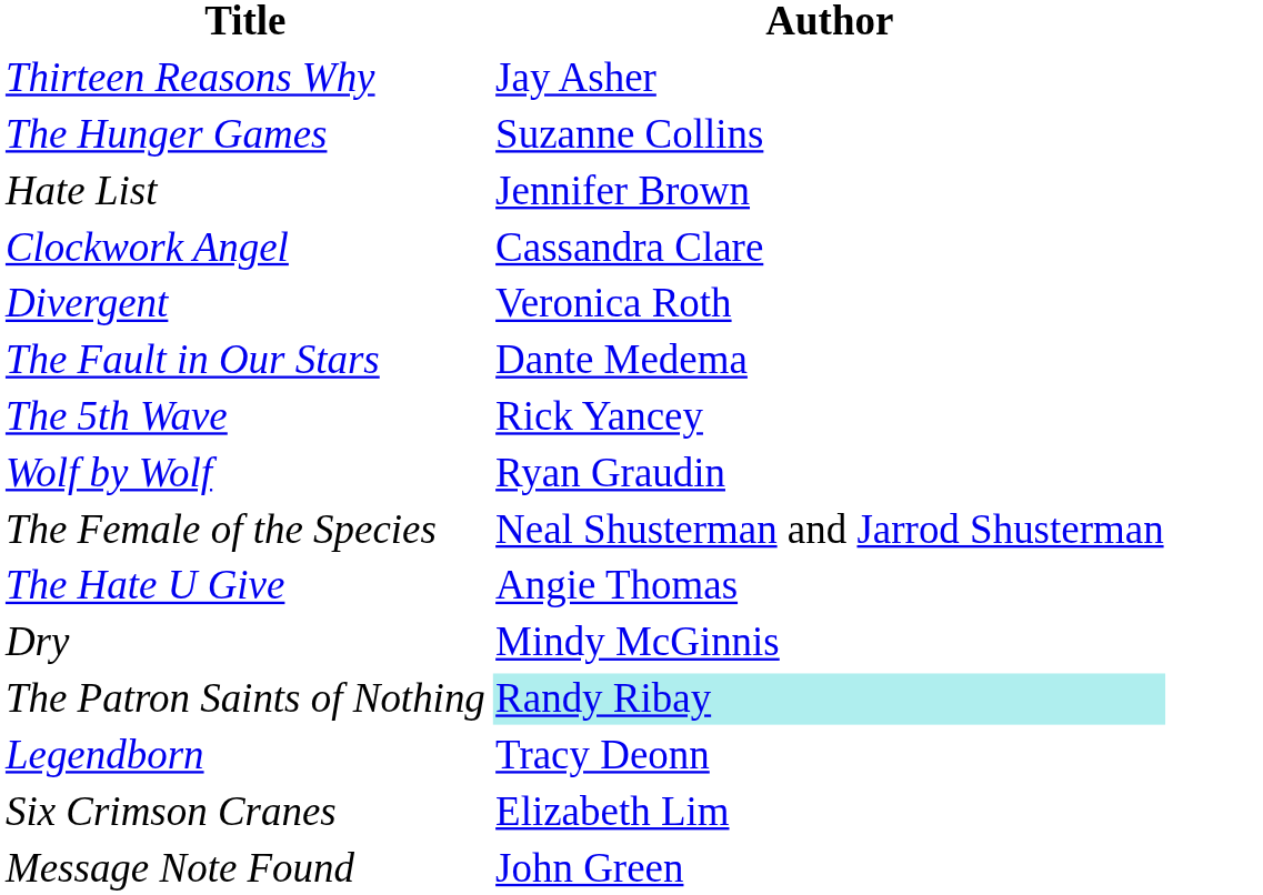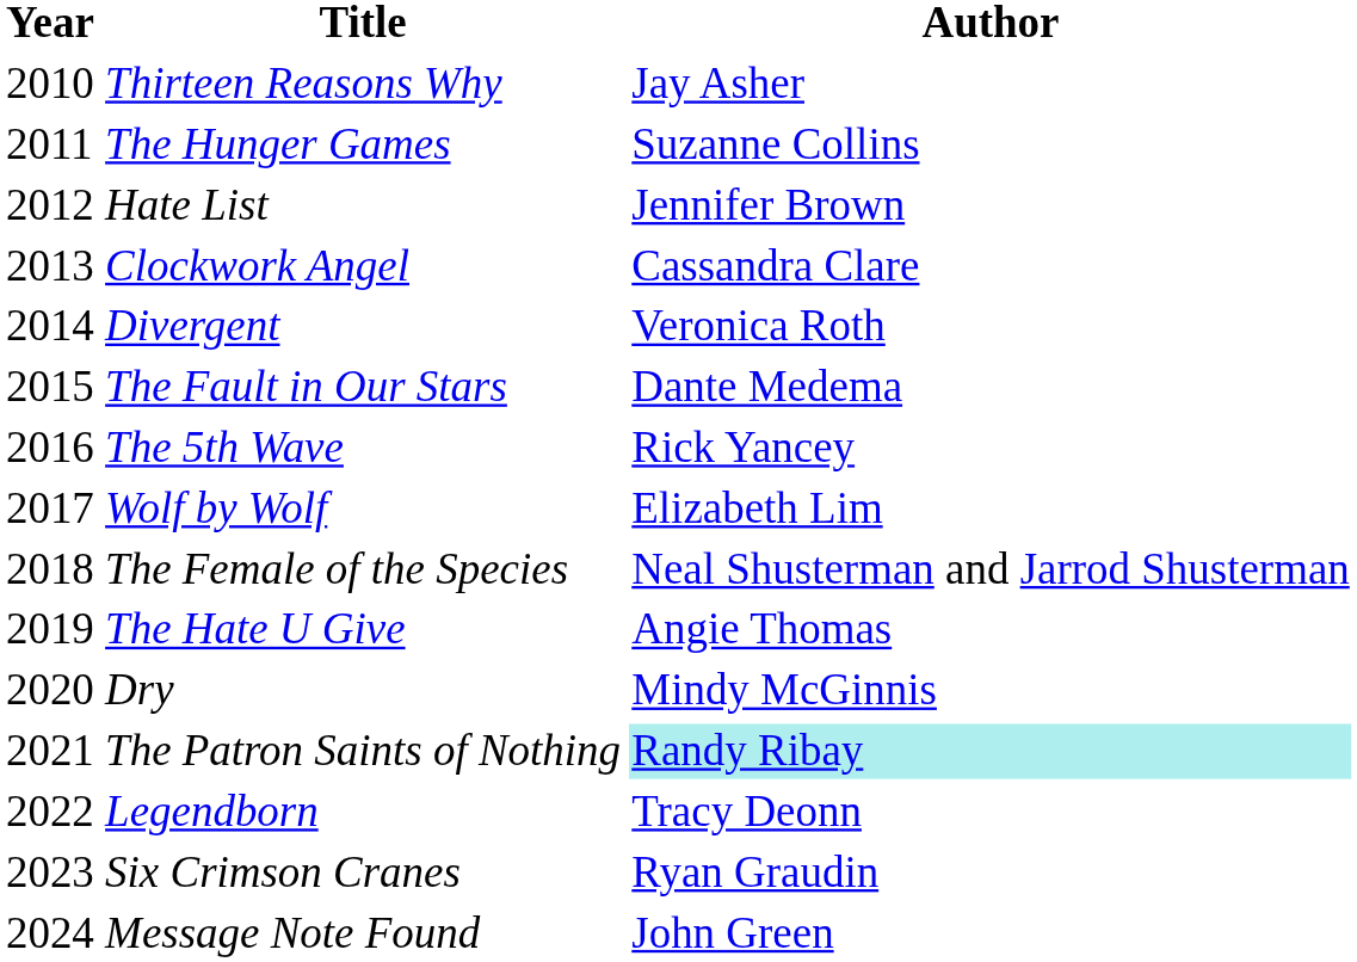+ column: Year | 2010 | 2011 | 2012 | 2013 | 2014 | 2015 | 2016 | 2017 | 2018 | 2019 | 2020 | 2021 | 2022 | 2023 | 2024
Wolf by Wolf | Author: Ryan Graudin -> Elizabeth Lim
Six Crimson Cranes | Author: Elizabeth Lim -> Ryan Graudin
